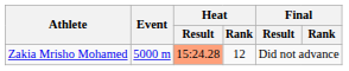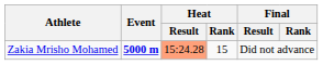Zakia Mrisho Mohamed | Event: normal -> bold
Zakia Mrisho Mohamed | Heat / Rank: 12 -> 15
